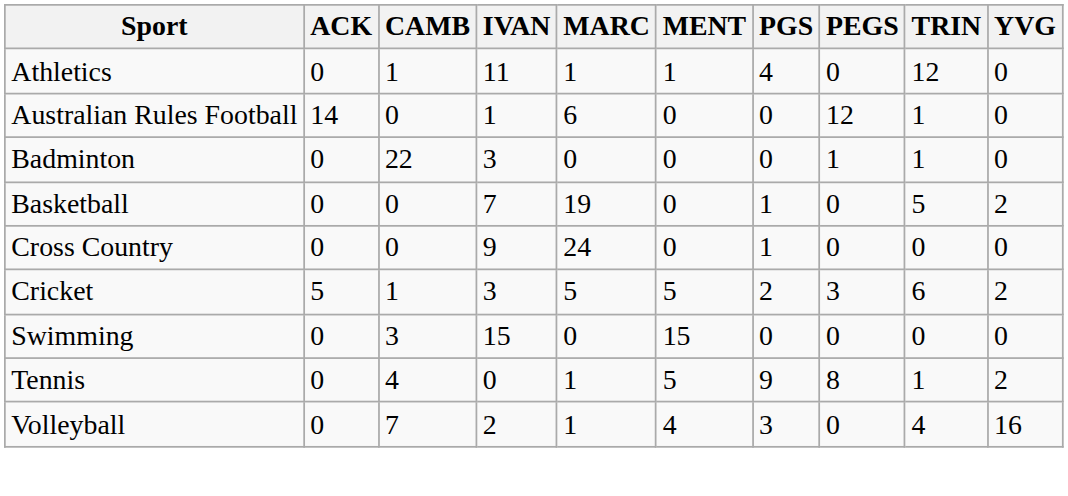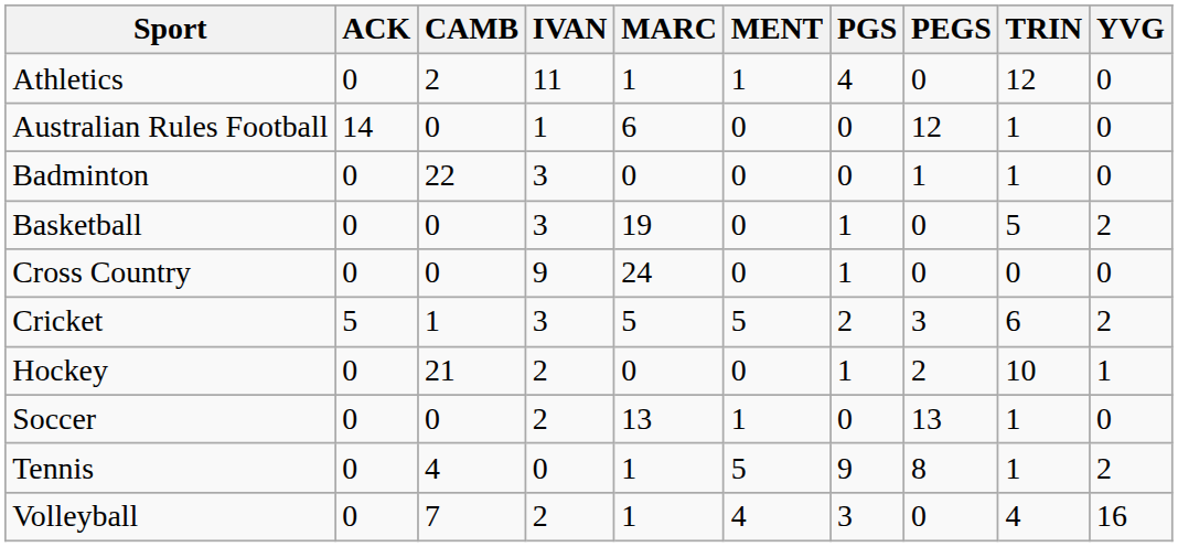Athletics | CAMB: 1 -> 2
Basketball | IVAN: 7 -> 3
+ row: Hockey | 0 | 21 | 2 | 0 | 0 | 1 | 2 | 10 | 1
+ row: Soccer | 0 | 0 | 2 | 13 | 1 | 0 | 13 | 1 | 0
- row: Swimming | 0 | 3 | 15 | 0 | 15 | 0 | 0 | 0 | 0
